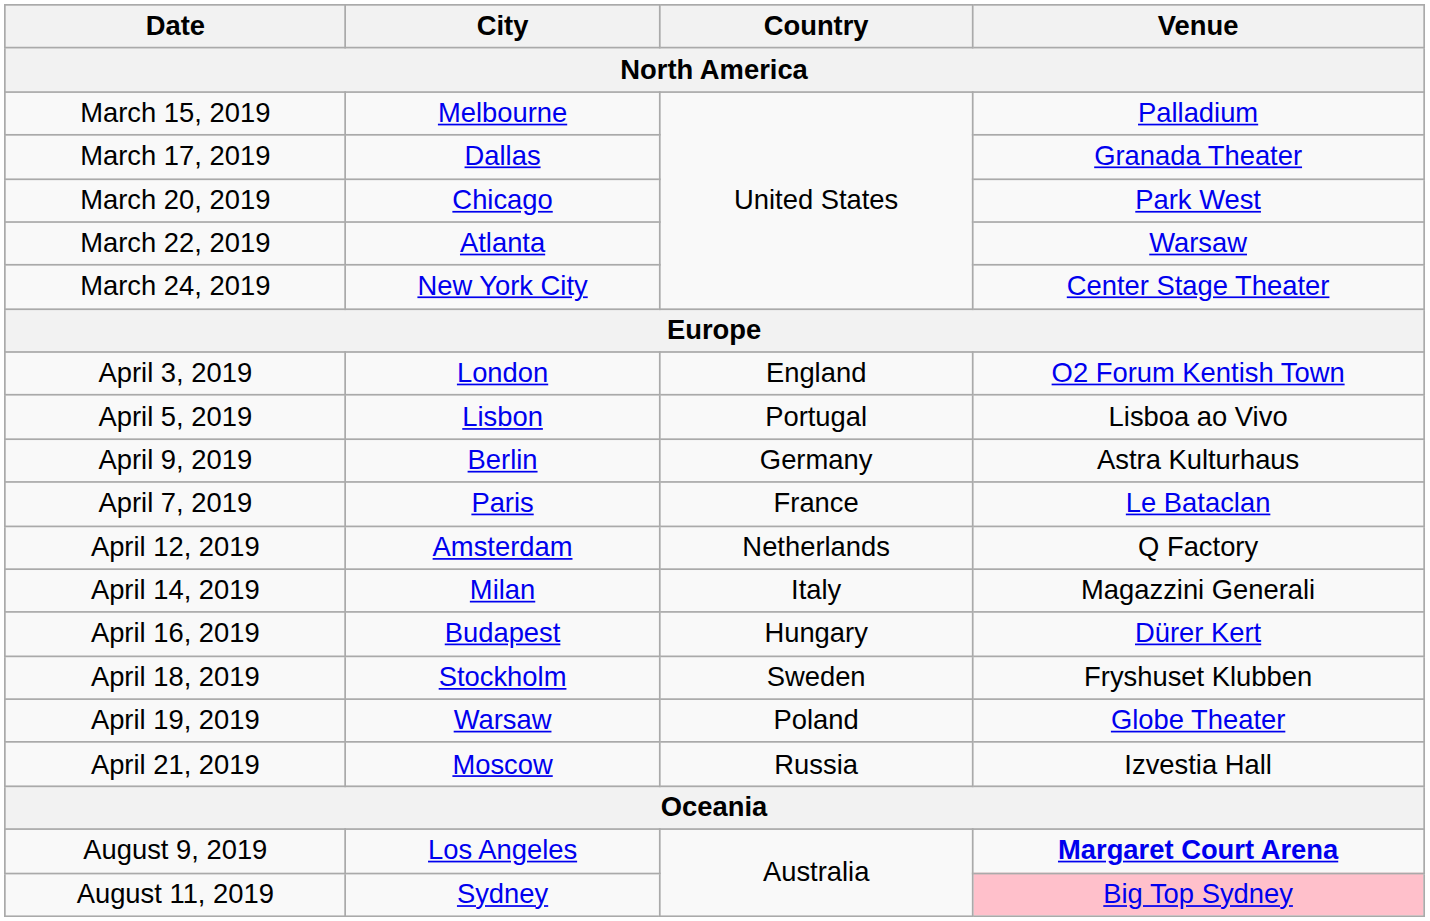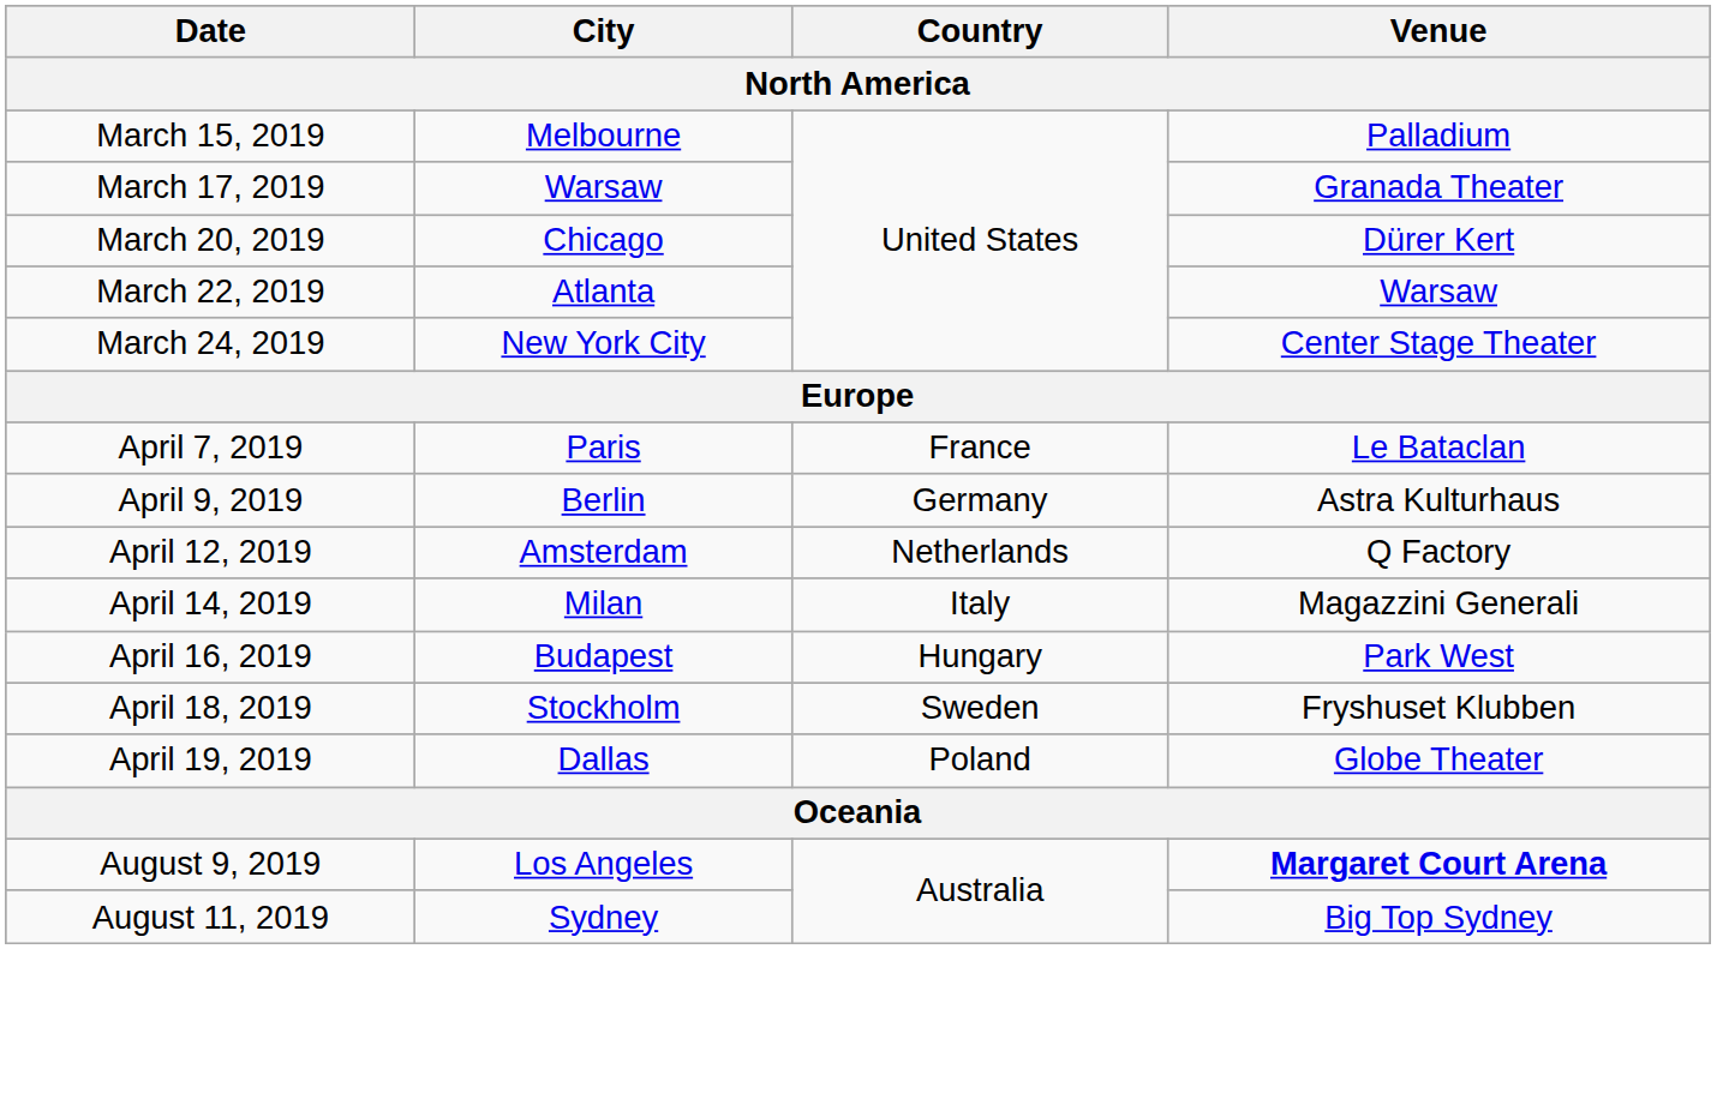March 17, 2019 | City: Dallas -> Warsaw
March 20, 2019 | Venue: Park West -> Dürer Kert
- row: April 3, 2019 | London | England | O2 Forum Kentish Town
- row: April 5, 2019 | Lisbon | Portugal | Lisboa ao Vivo
rows swapped: April 7, 2019 <-> April 9, 2019
April 16, 2019 | Venue: Dürer Kert -> Park West
April 19, 2019 | City: Warsaw -> Dallas
- row: April 21, 2019 | Moscow | Russia | Izvestia Hall
August 11, 2019 | Venue: pink background -> no background
